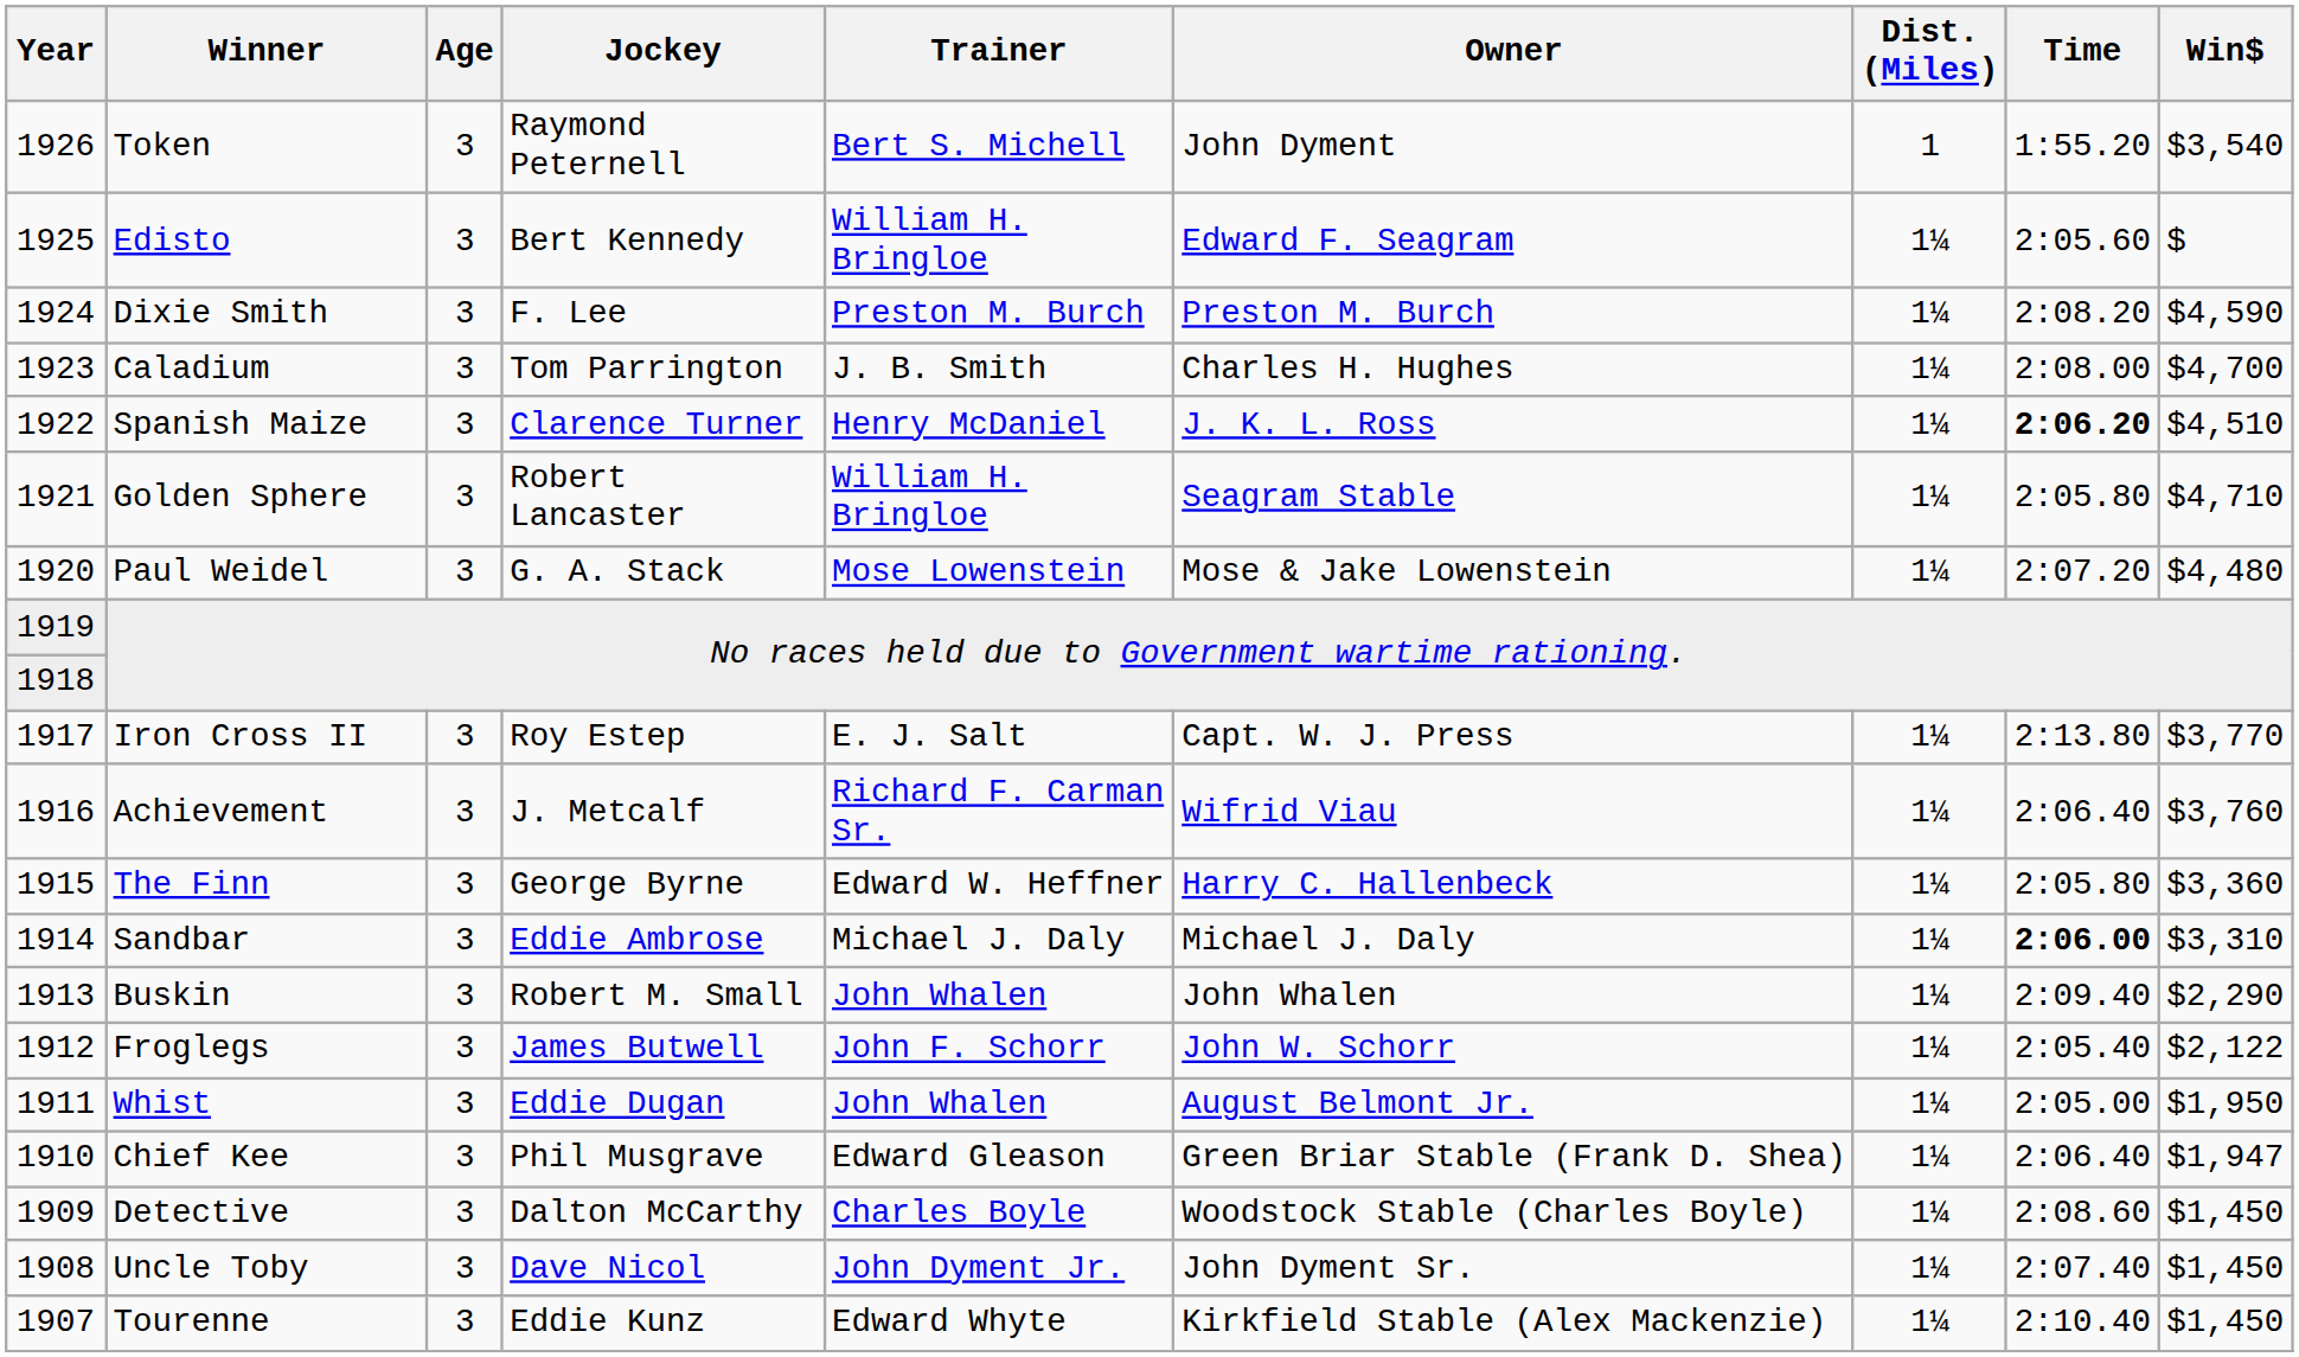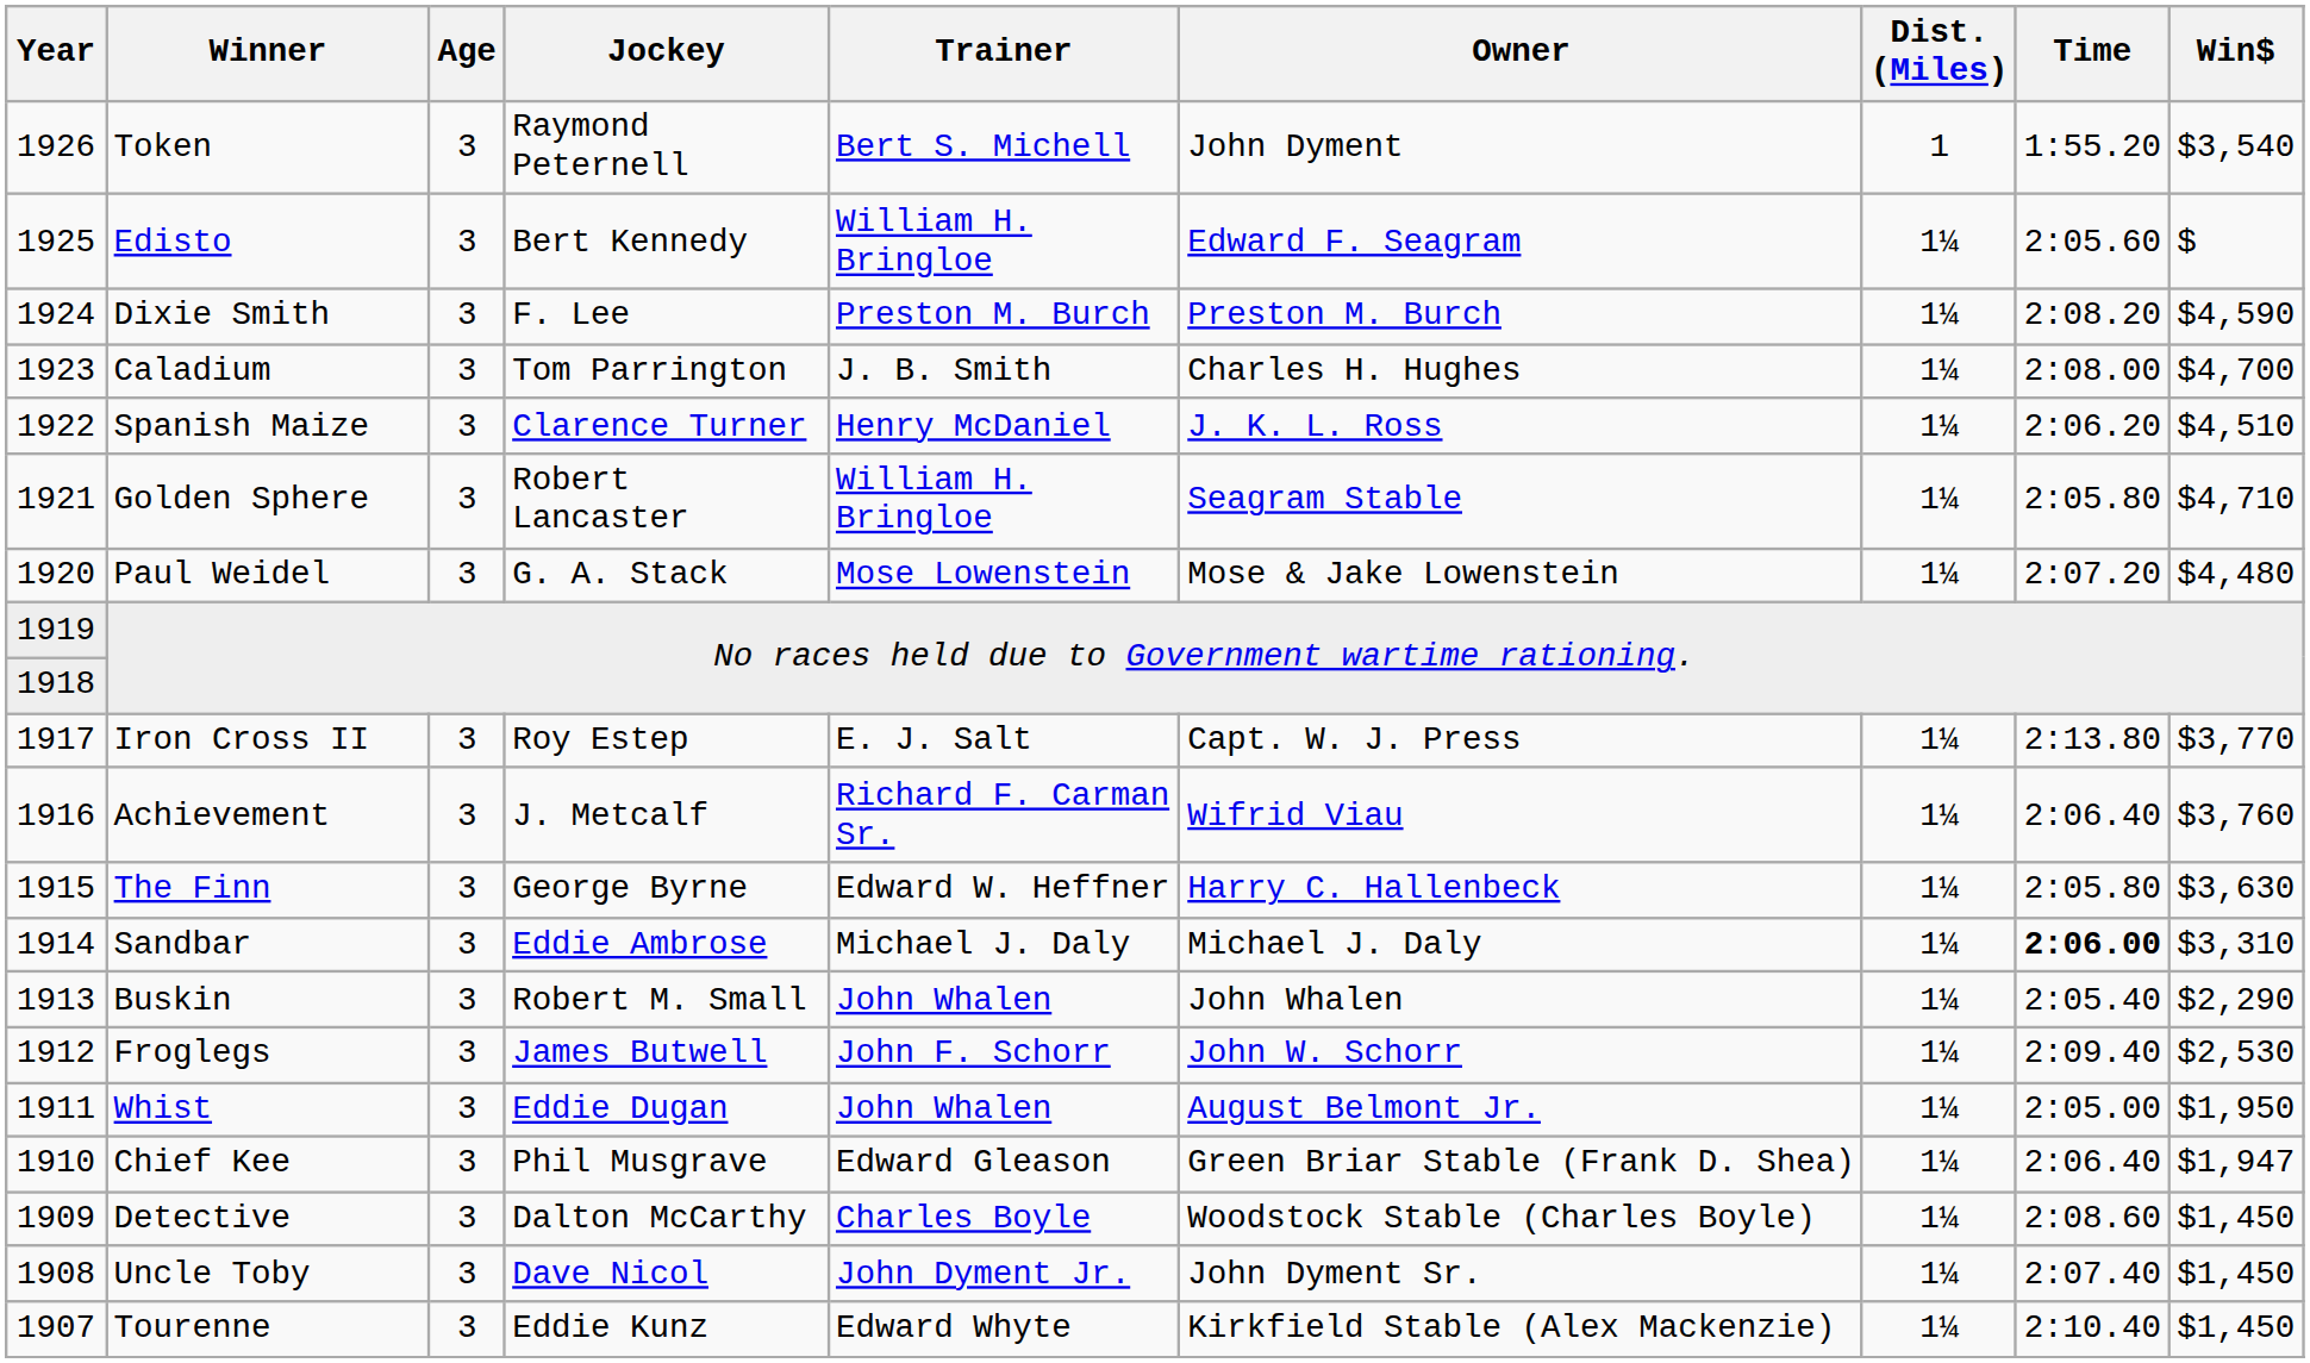Spanish Maize | Time: bold -> normal
The Finn | Win$: $3,360 -> $3,630
Buskin | Time: 2:09.40 -> 2:05.40
Froglegs | Time: 2:05.40 -> 2:09.40
Froglegs | Win$: $2,122 -> $2,530
